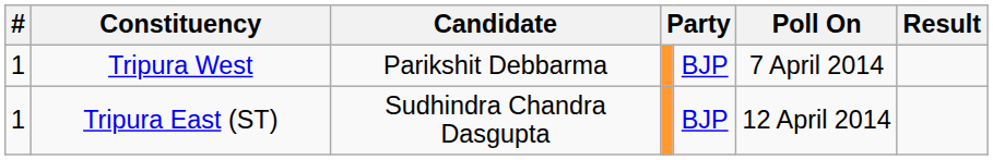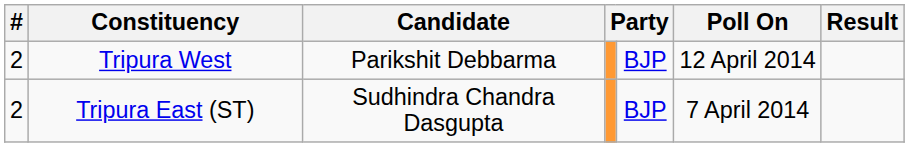Tripura West | #: 1 -> 2
Tripura West | Poll On: 7 April 2014 -> 12 April 2014
Tripura East (ST) | #: 1 -> 2
Tripura East (ST) | Poll On: 12 April 2014 -> 7 April 2014
